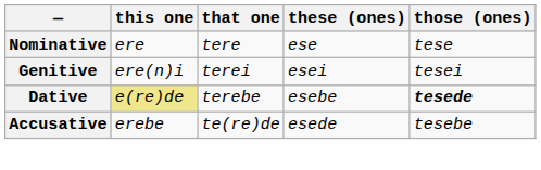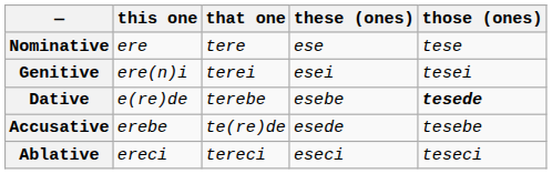Dative | this one: khaki background -> no background
+ row: Ablative | ereci | tereci | eseci | teseci
